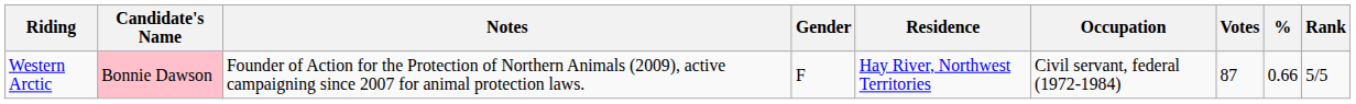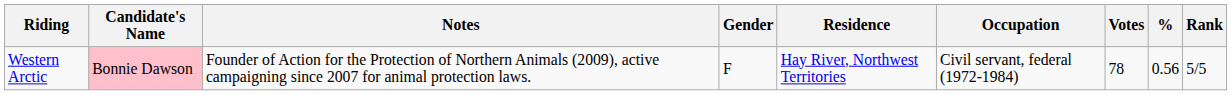Western Arctic | Votes: 87 -> 78
Western Arctic | %: 0.66 -> 0.56
